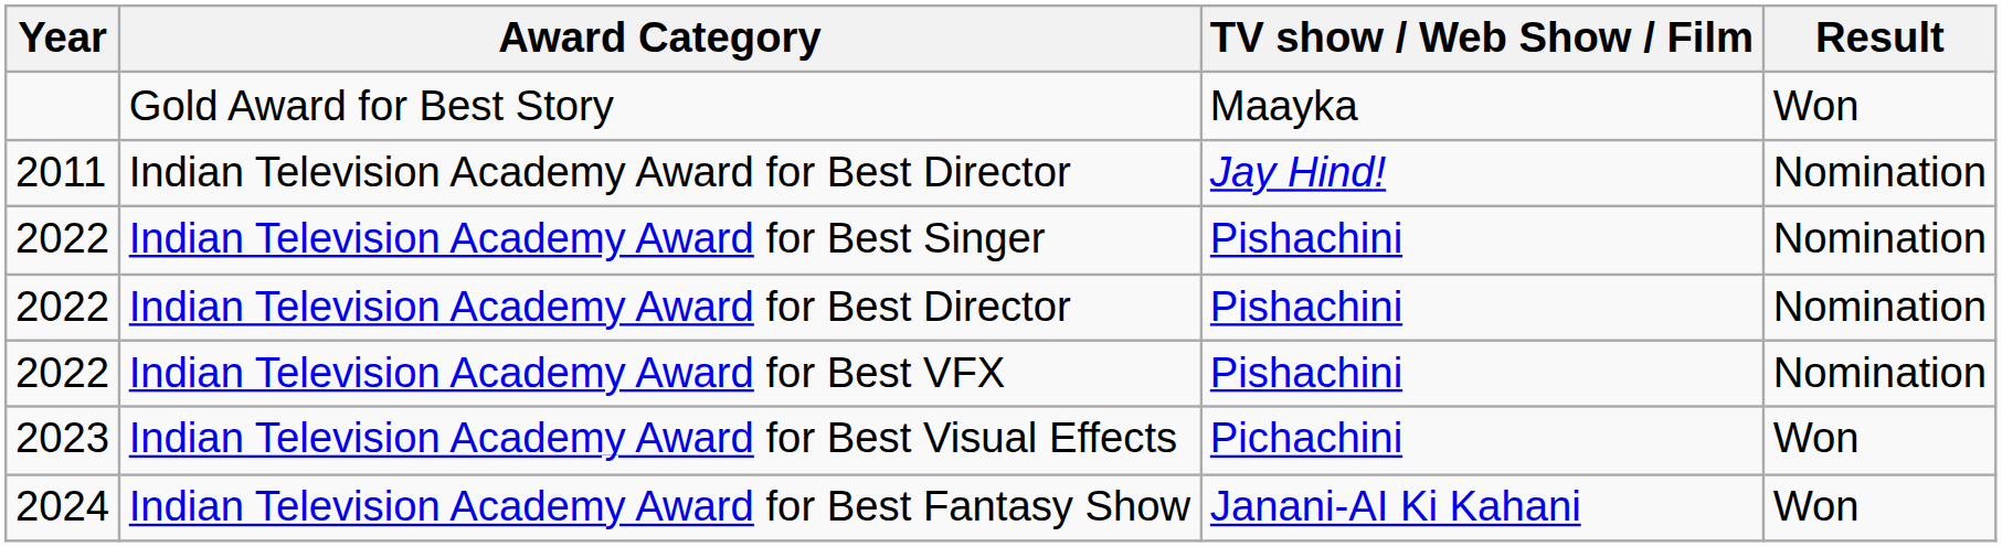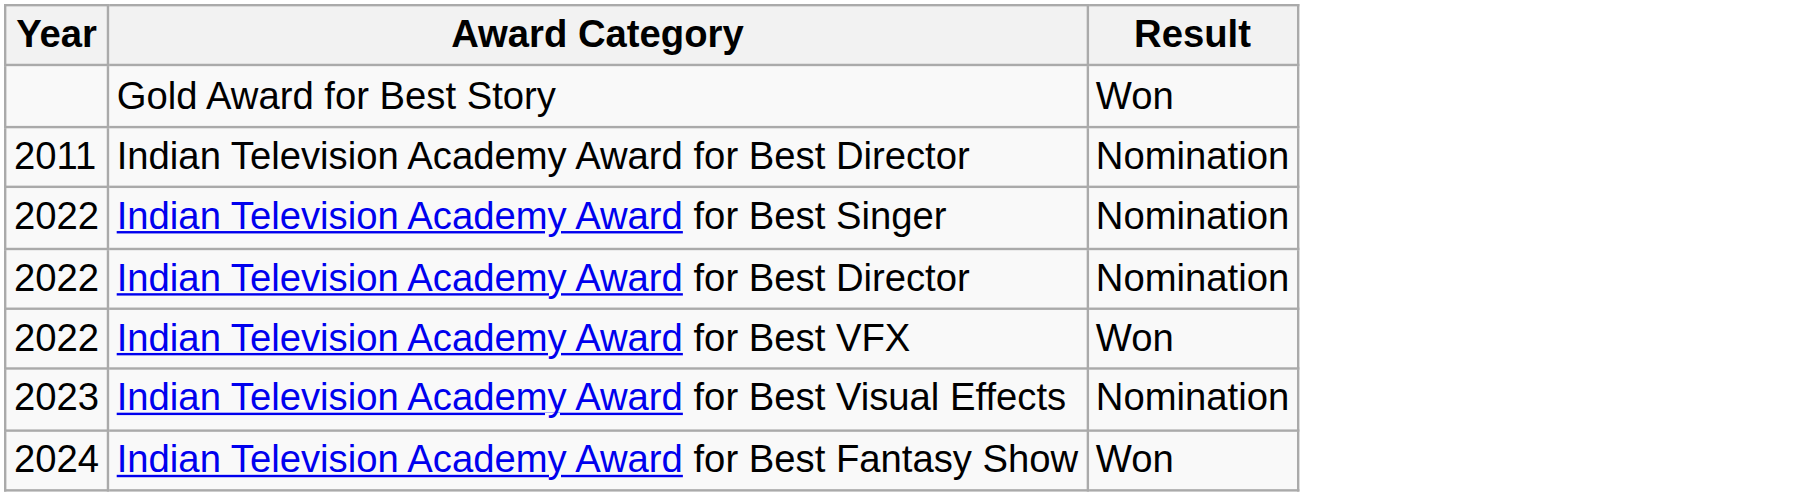- column: TV show / Web Show / Film | Maayka | Jay Hind! | Pishachini | Pishachini | Pishachini | Pichachini | Janani-AI Ki Kahani
Indian Television Academy Award for Best VFX | Result: Nomination -> Won
Indian Television Academy Award for Best Visual Effects | Result: Won -> Nomination
